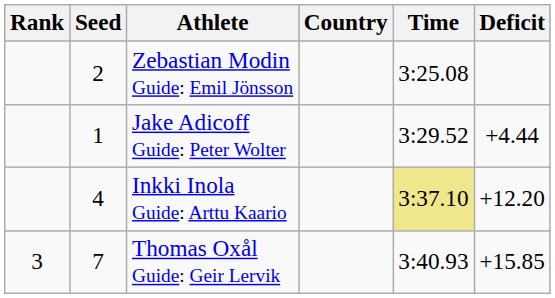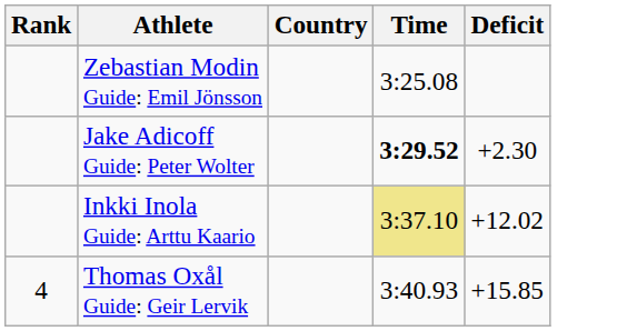- column: Seed | 2 | 1 | 4 | 7
Jake Adicoff Guide: Peter Wolter | Time: normal -> bold
Jake Adicoff Guide: Peter Wolter | Deficit: +4.44 -> +2.30
Inkki Inola Guide: Arttu Kaario | Deficit: +12.20 -> +12.02
Thomas Oxål Guide: Geir Lervik | Rank: 3 -> 4
